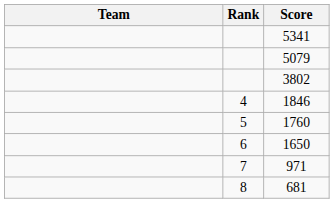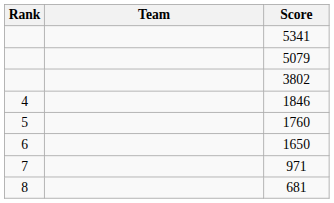columns swapped: Rank <-> Team
